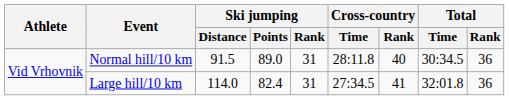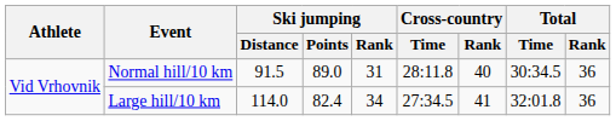Large hill/10 km | Ski jumping / Rank: 31 -> 34
